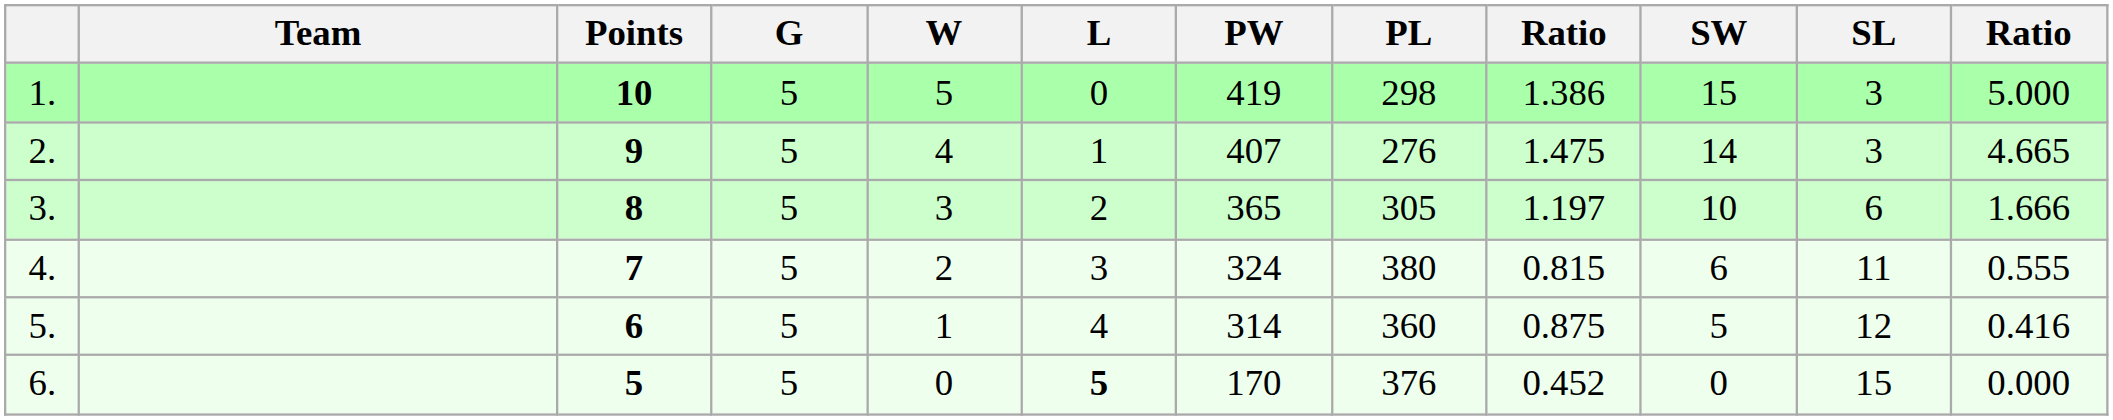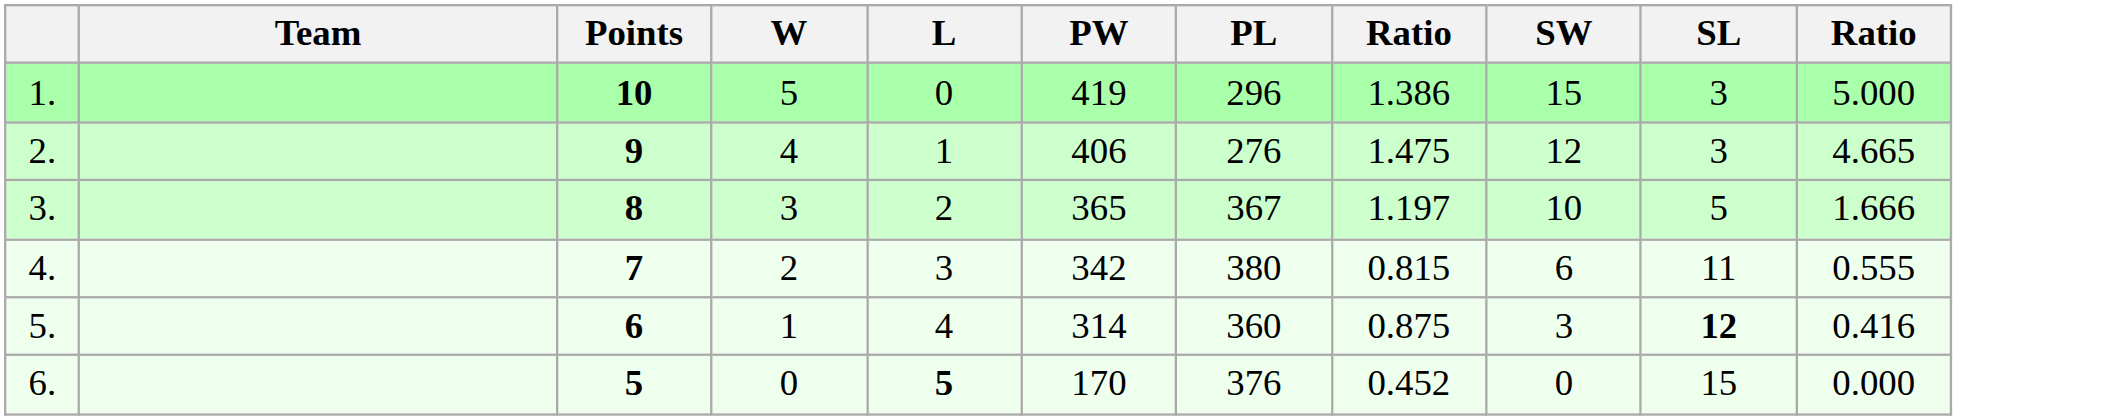- column: G | 5 | 5 | 5 | 5 | 5 | 5
1. | PL: 298 -> 296
2. | PW: 407 -> 406
2. | SW: 14 -> 12
3. | PL: 305 -> 367
3. | SL: 6 -> 5
4. | PW: 324 -> 342
5. | SW: 5 -> 3
5. | SL: normal -> bold
